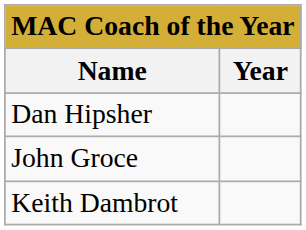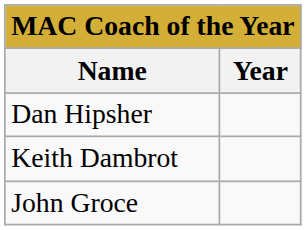rows swapped: Keith Dambrot <-> John Groce
